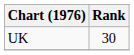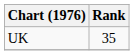UK | Rank: 30 -> 35
